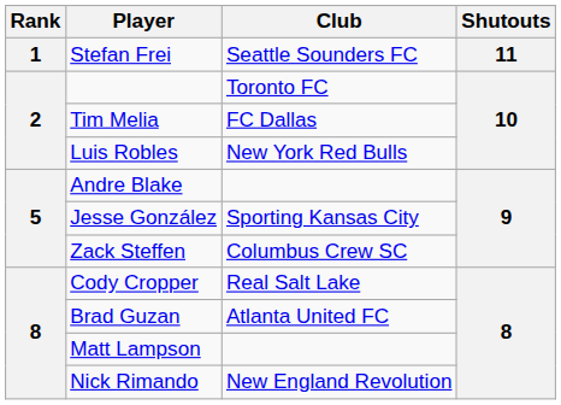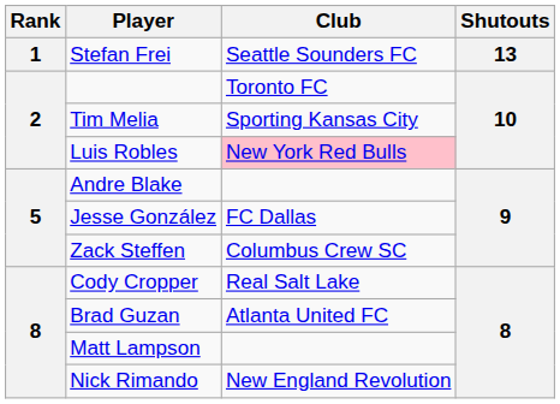Stefan Frei | Shutouts: 11 -> 13
Tim Melia | Club: FC Dallas -> Sporting Kansas City
Luis Robles | Club: no background -> pink background
Jesse González | Club: Sporting Kansas City -> FC Dallas
